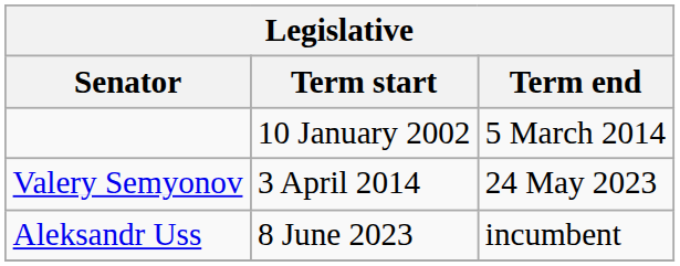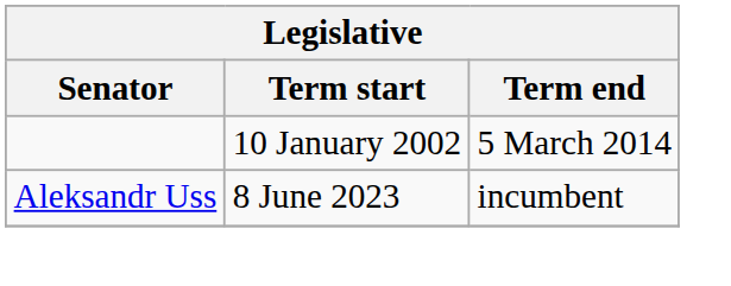- row: Valery Semyonov | 3 April 2014 | 24 May 2023
